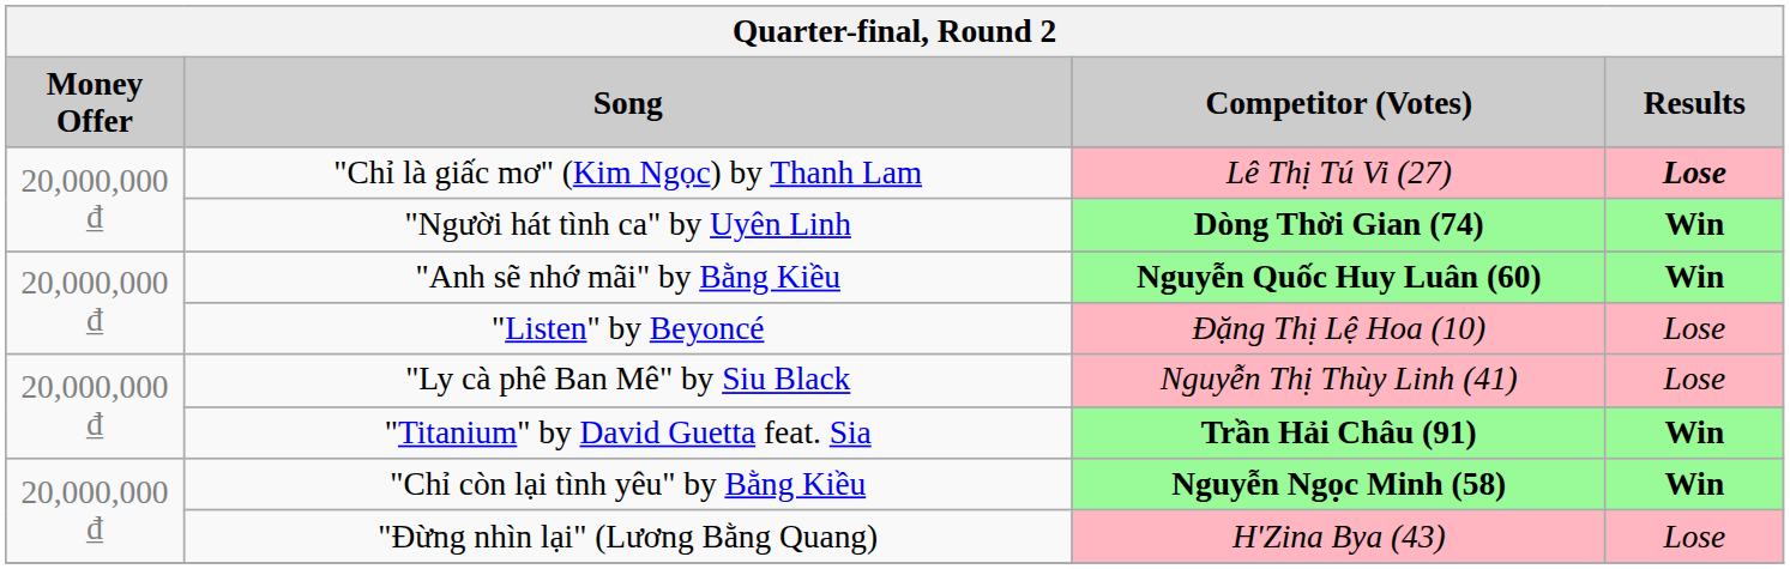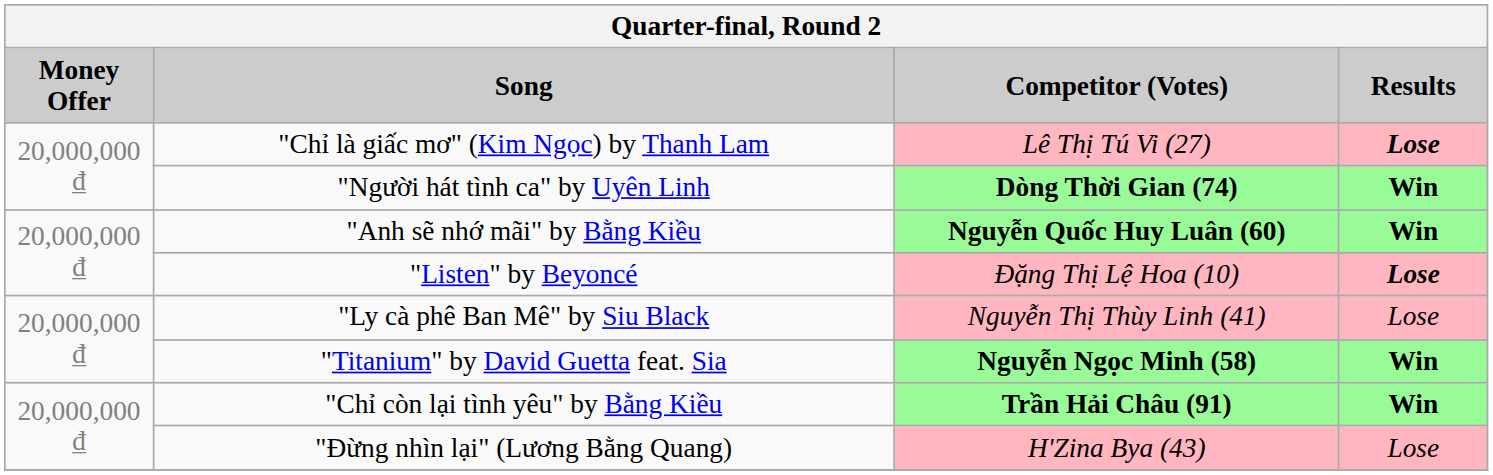"Listen" by Beyoncé | Results: normal -> bold
"Titanium" by David Guetta feat. Sia | Competitor (Votes): Trần Hải Châu (91) -> Nguyễn Ngọc Minh (58)
"Chỉ còn lại tình yêu" by Bằng Kiều | Competitor (Votes): Nguyễn Ngọc Minh (58) -> Trần Hải Châu (91)
